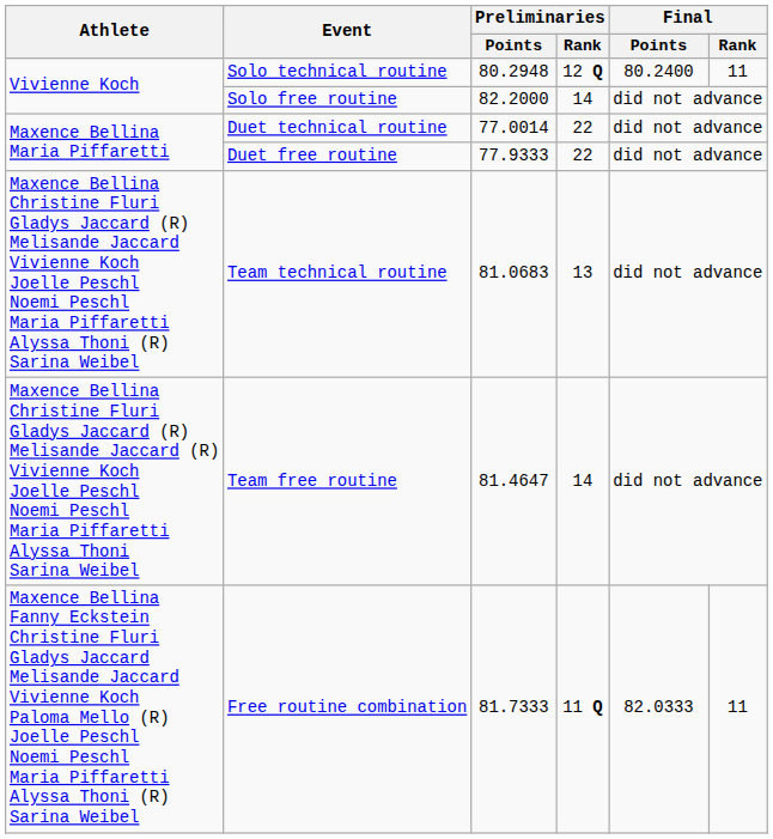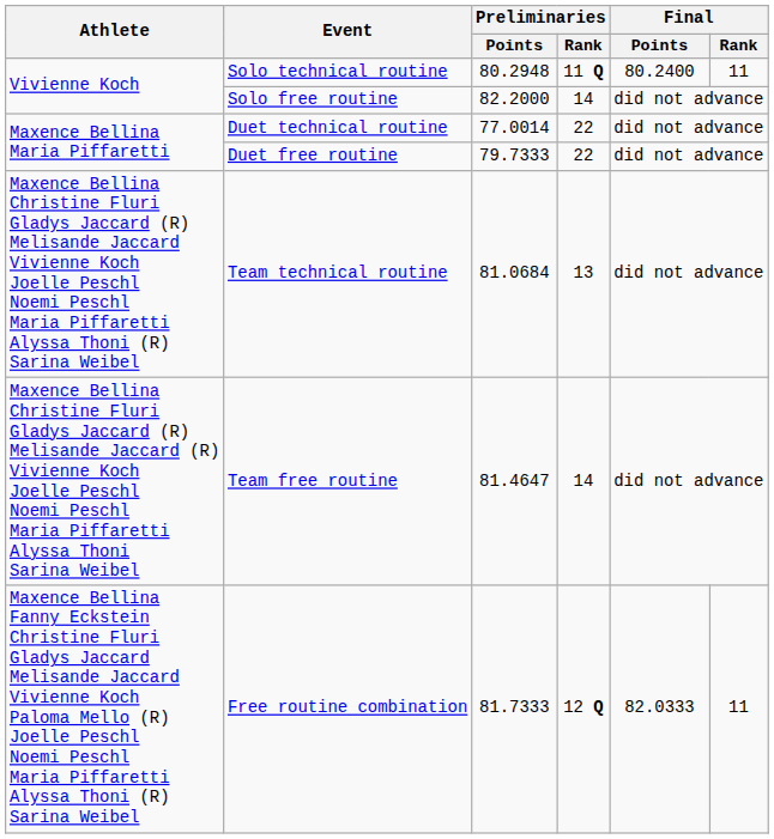Solo technical routine | Preliminaries / Rank: 12 Q -> 11 Q
Duet free routine | Preliminaries / Points: 77.9333 -> 79.7333
Team technical routine | Preliminaries / Points: 81.0683 -> 81.0684
Free routine combination | Preliminaries / Rank: 11 Q -> 12 Q
